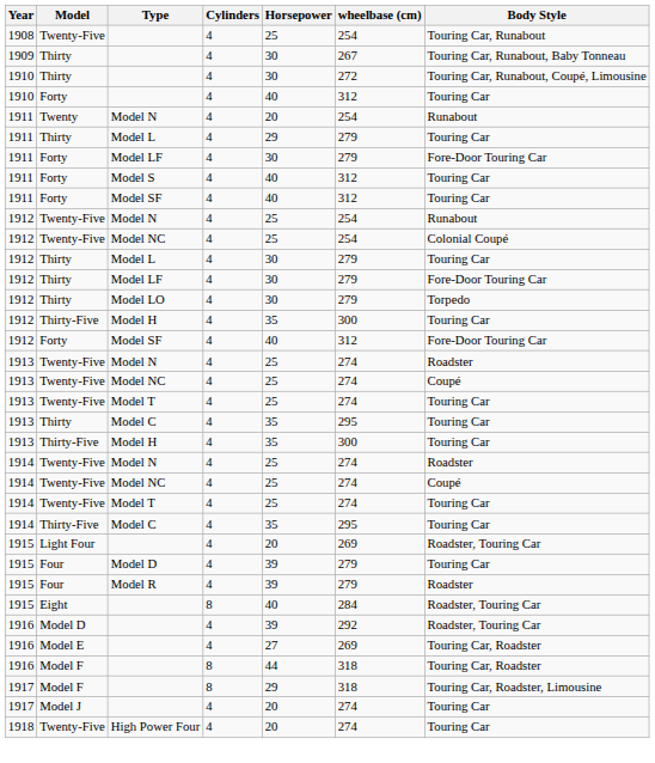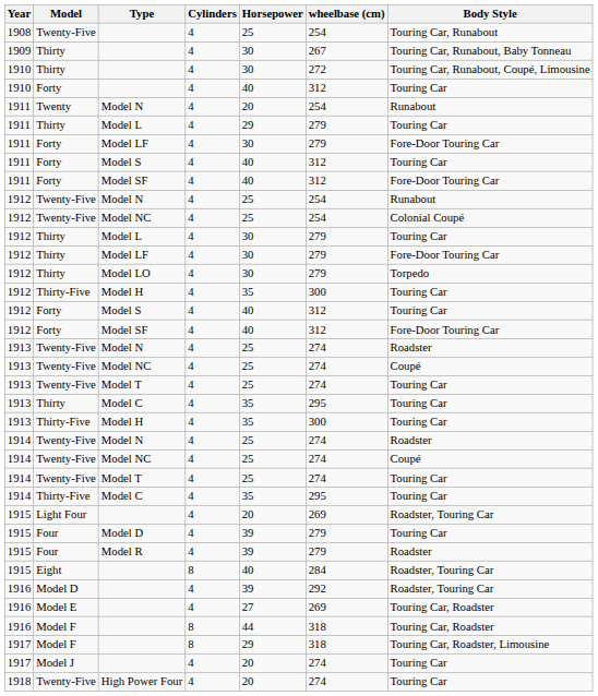1911 / Model SF | Body Style: Touring Car -> Fore-Door Touring Car
+ row: 1912 | Forty | Model S | 4 | 40 | 312 | Touring Car
